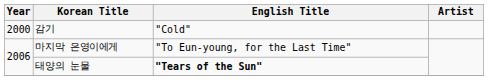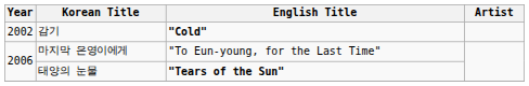감기 | Year: 2000 -> 2002
감기 | English Title: normal -> bold
